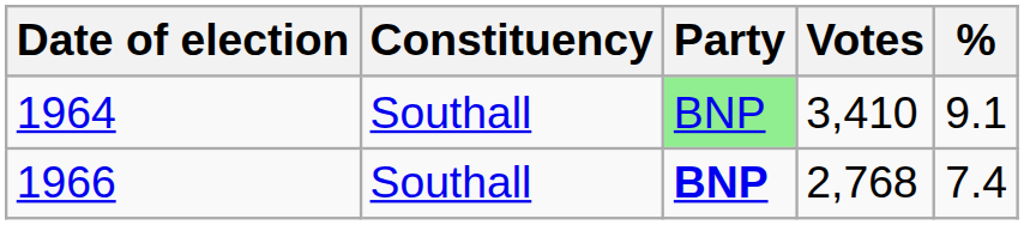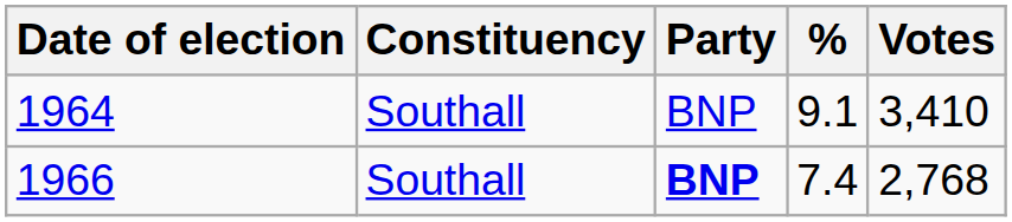columns swapped: Votes <-> %
1964 | Party: lightgreen background -> no background
